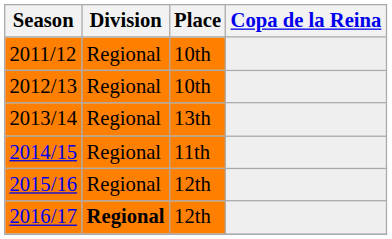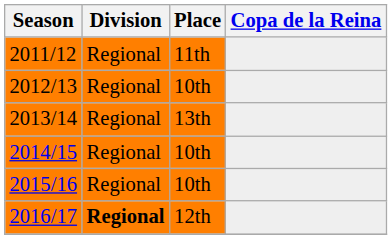2011/12 | Place: 10th -> 11th
2014/15 | Place: 11th -> 10th
2015/16 | Place: 12th -> 10th
